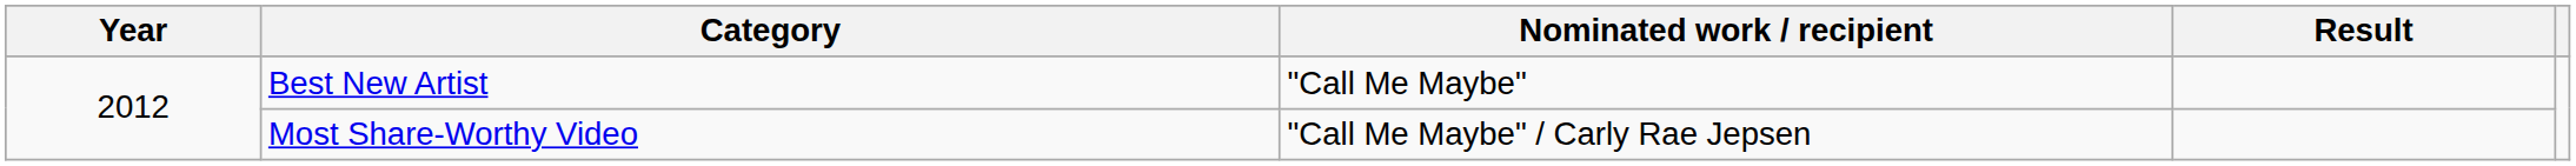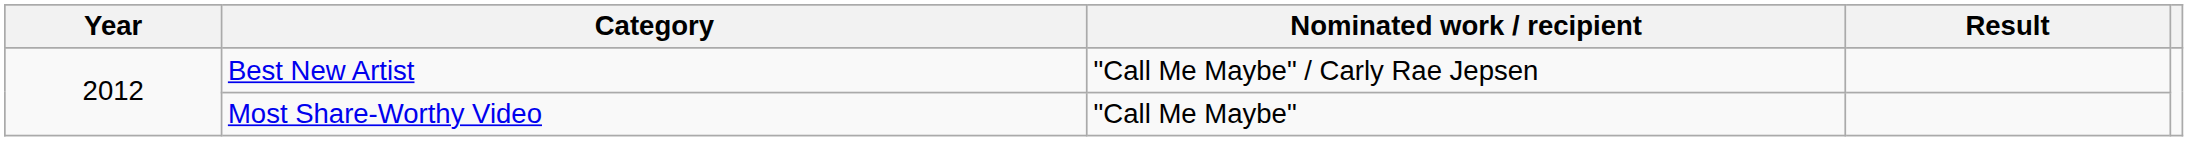Best New Artist | Nominated work / recipient: "Call Me Maybe" -> "Call Me Maybe" / Carly Rae Jepsen
Most Share-Worthy Video | Nominated work / recipient: "Call Me Maybe" / Carly Rae Jepsen -> "Call Me Maybe"
